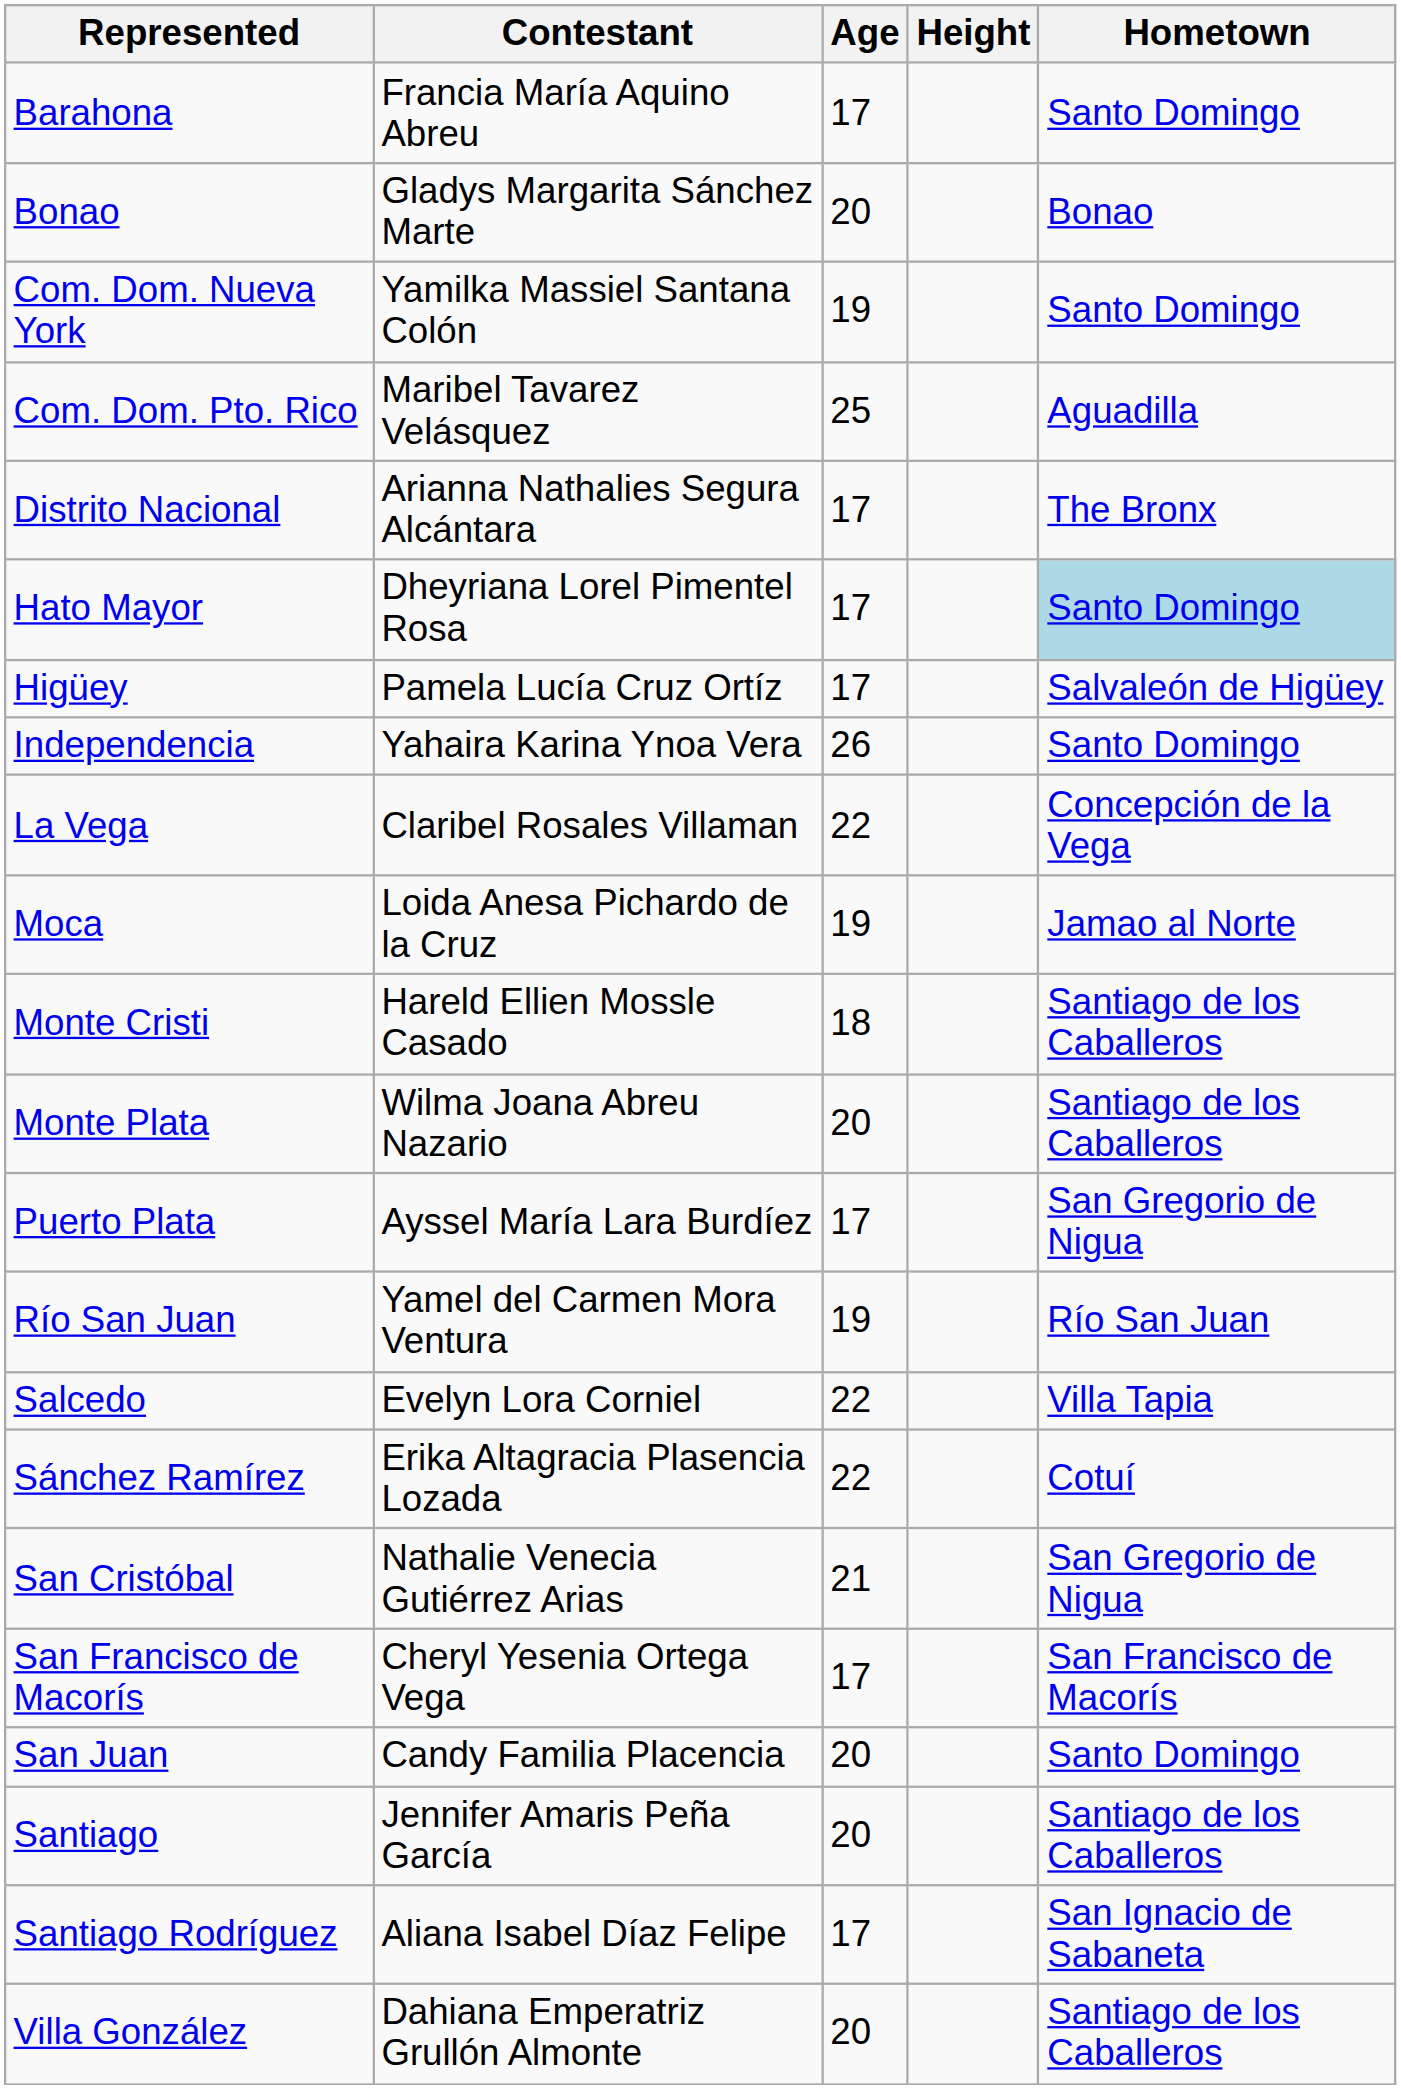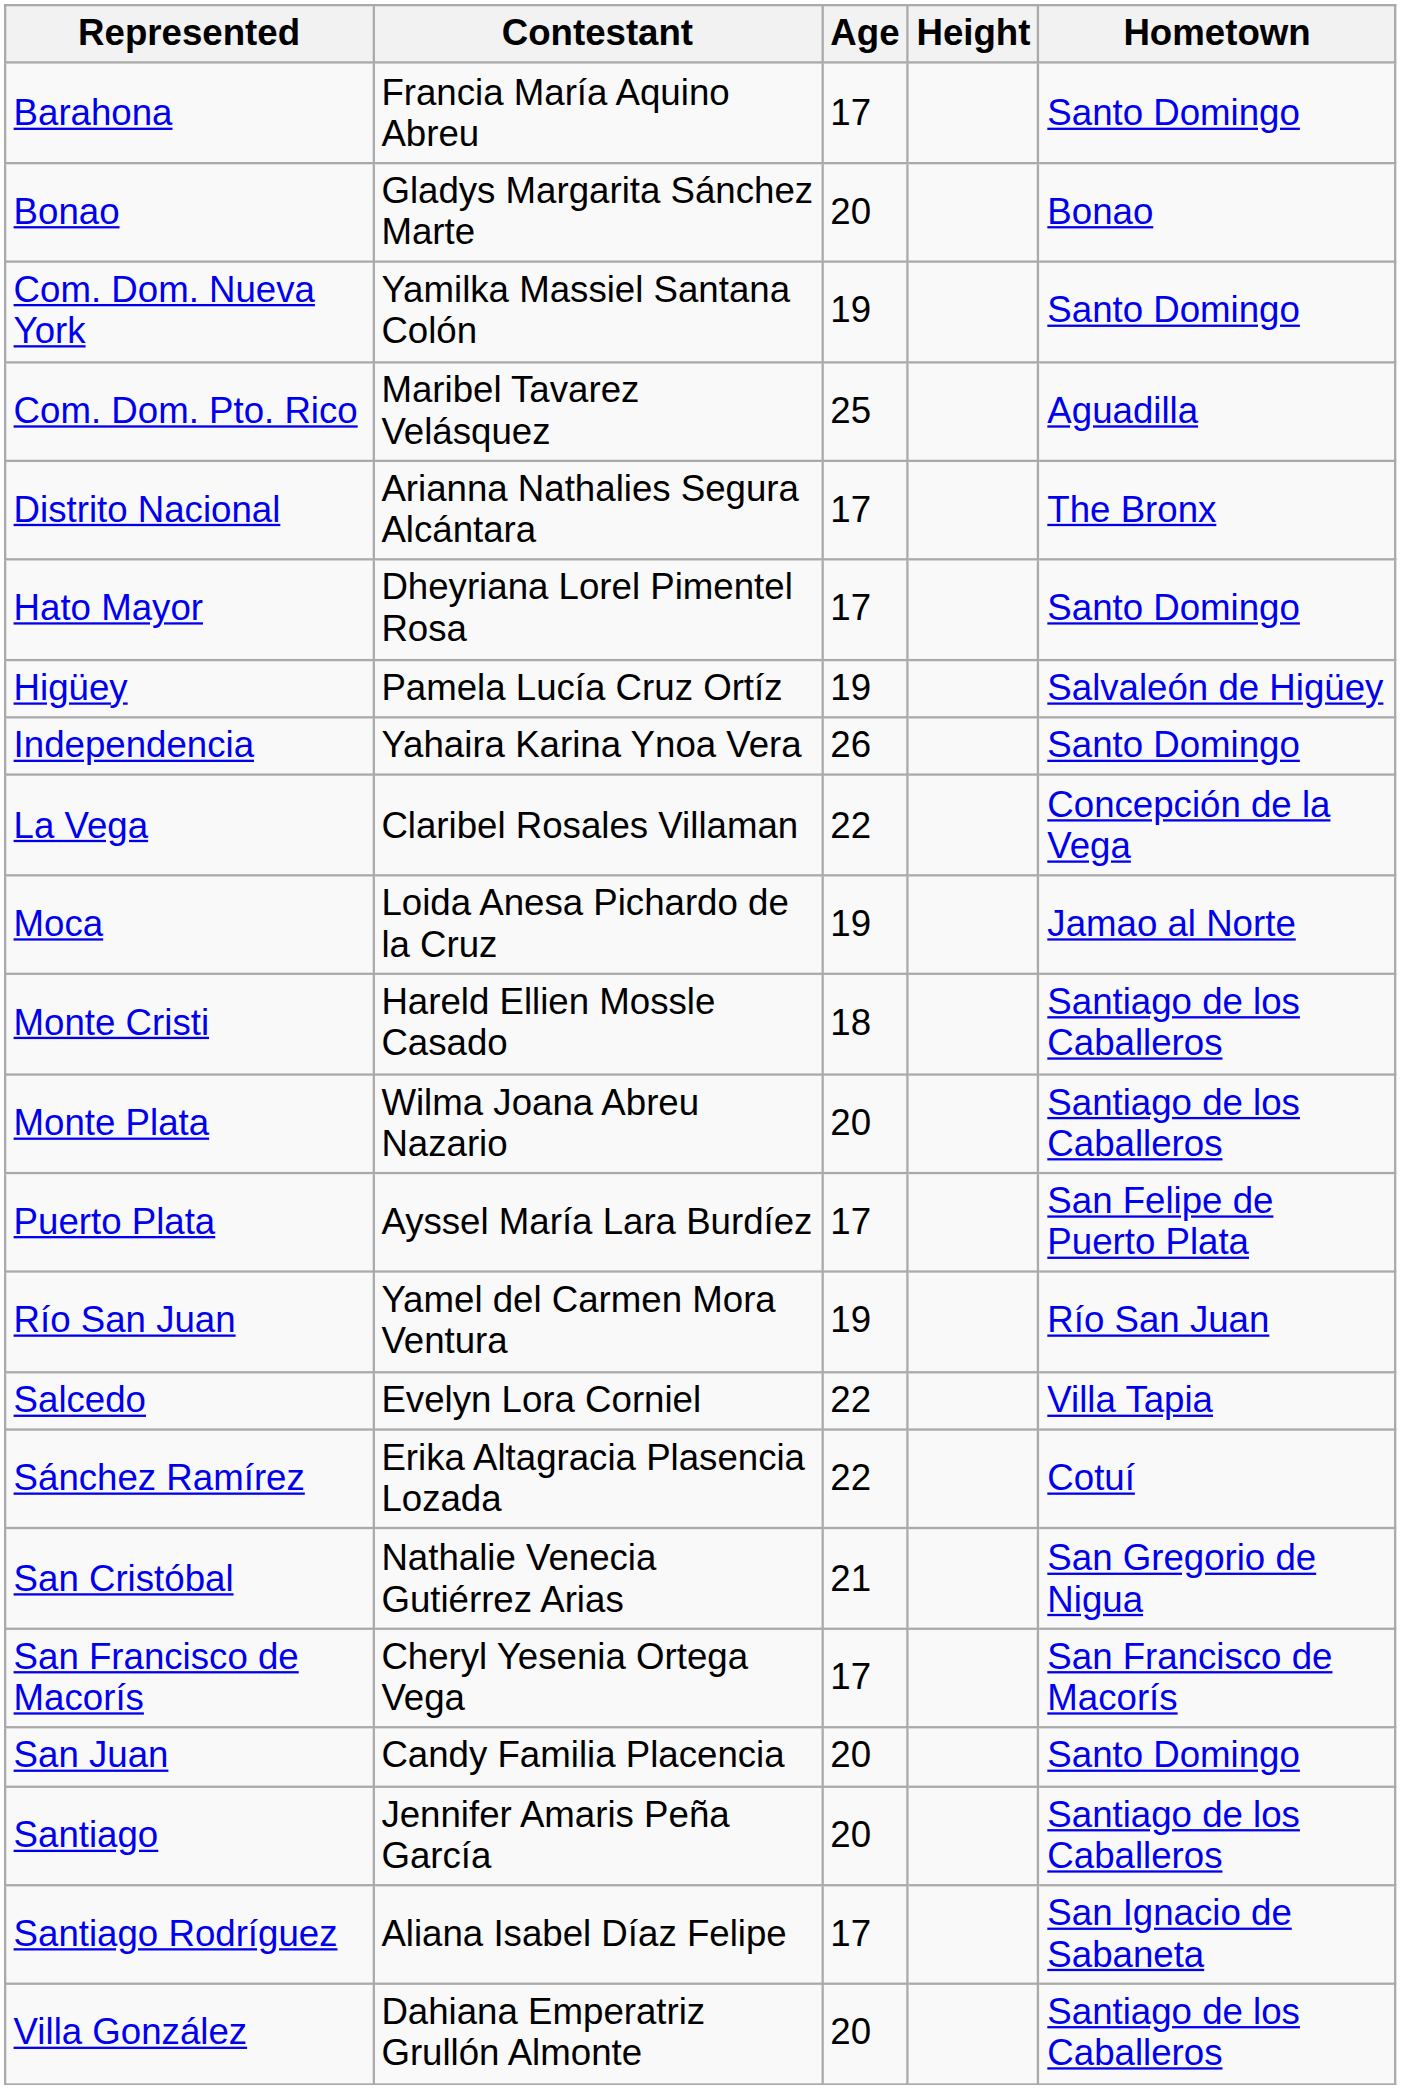Hato Mayor | Hometown: lightblue background -> no background
Higüey | Age: 17 -> 19
Puerto Plata | Hometown: San Gregorio de Nigua -> San Felipe de Puerto Plata
